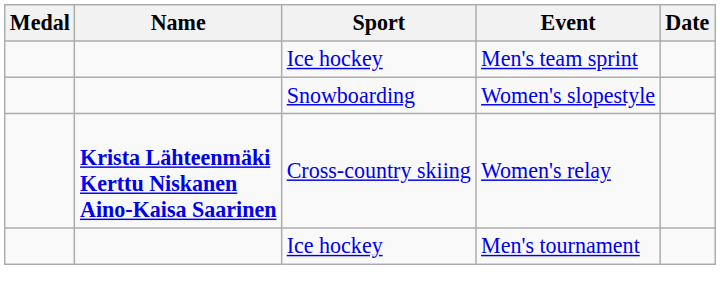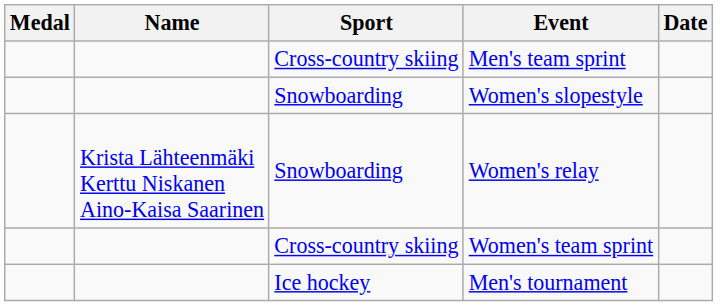Men's team sprint | Sport: Ice hockey -> Cross-country skiing
Women's relay | Name: bold -> normal
Women's relay | Sport: Cross-country skiing -> Snowboarding
+ row: Cross-country skiing | Women's team sprint
